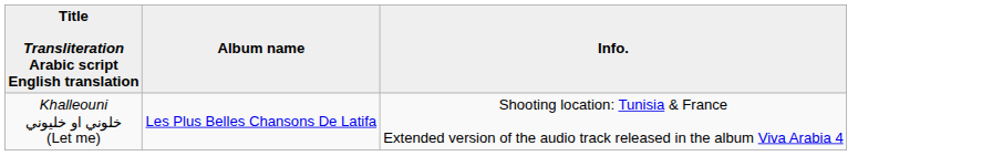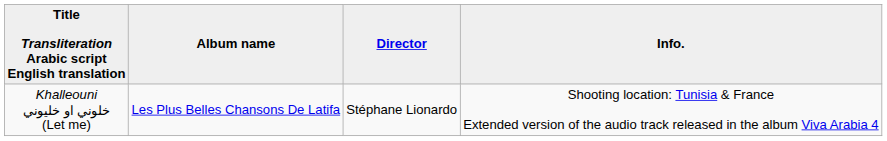+ column: Director | Stéphane Lionardo
